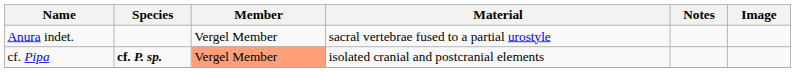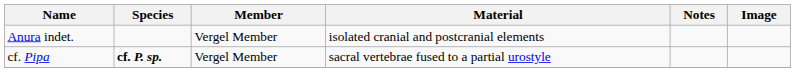Anura indet. | Material: sacral vertebrae fused to a partial urostyle -> isolated cranial and postcranial elements
cf. Pipa | Member: lightsalmon background -> no background
cf. Pipa | Material: isolated cranial and postcranial elements -> sacral vertebrae fused to a partial urostyle
